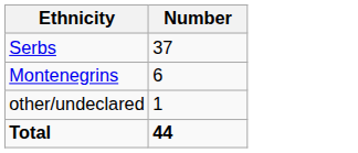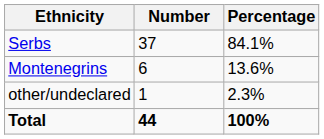+ column: Percentage | 84.1% | 13.6% | 2.3% | 100%
